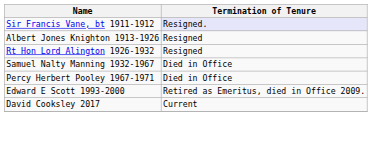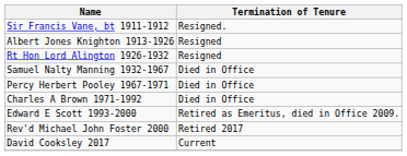Sir Francis Vane, bt 1911-1912 | Termination of Tenure: lavender background -> no background
+ row: Charles A Brown 1971-1992 | Died in Office
+ row: Rev'd Michael John Foster 2000 | Retired 2017
